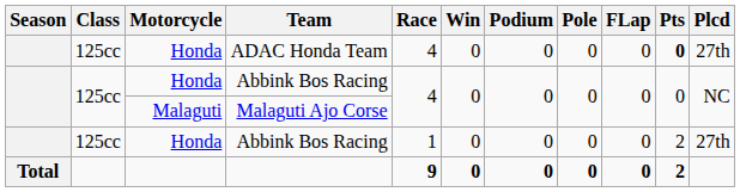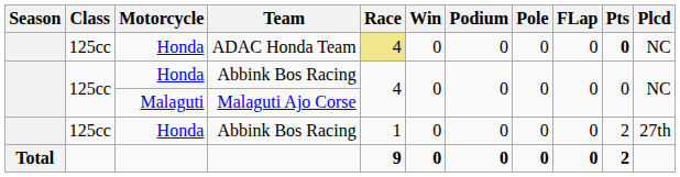ADAC Honda Team | Race: no background -> khaki background
ADAC Honda Team | Plcd: 27th -> NC
